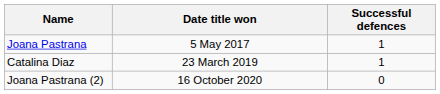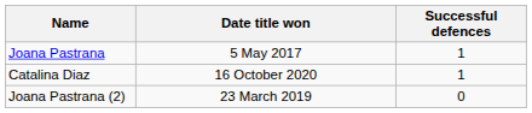Catalina Diaz | Date title won: 23 March 2019 -> 16 October 2020
Joana Pastrana (2) | Date title won: 16 October 2020 -> 23 March 2019
